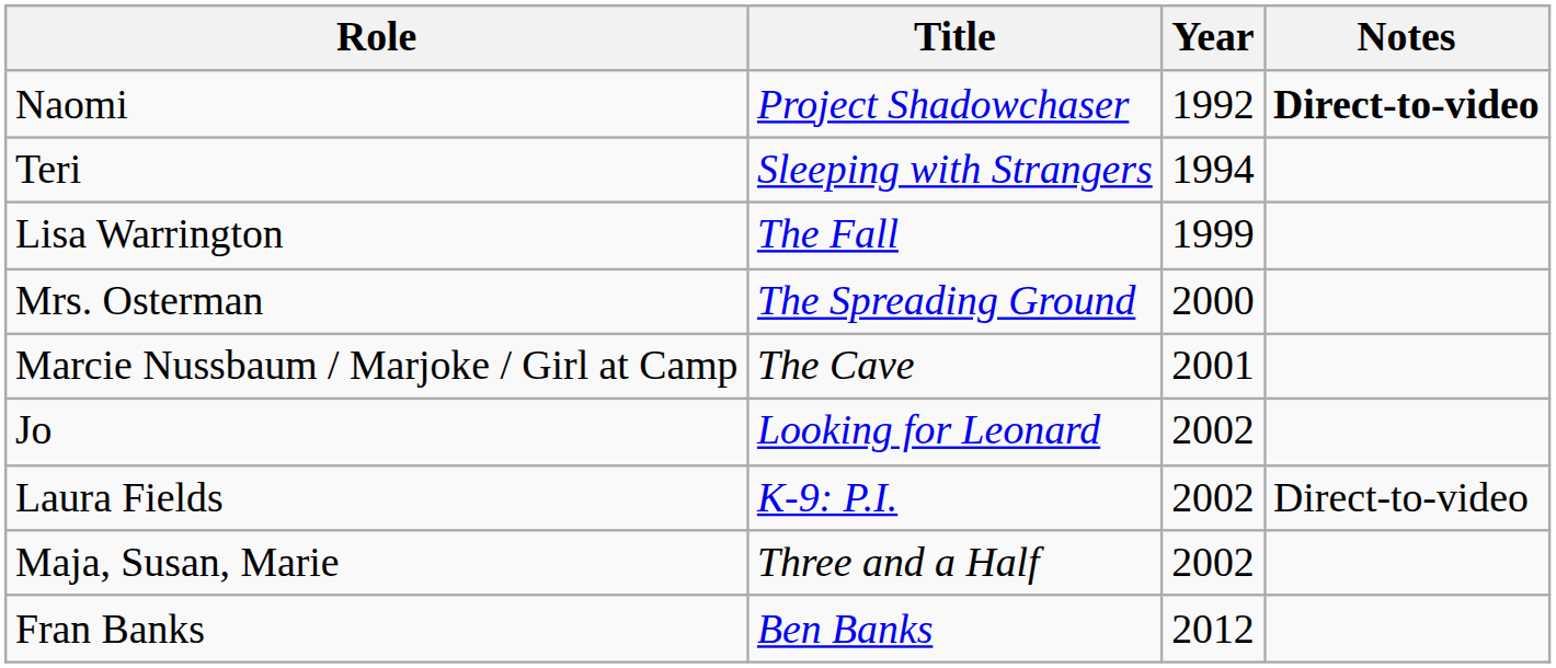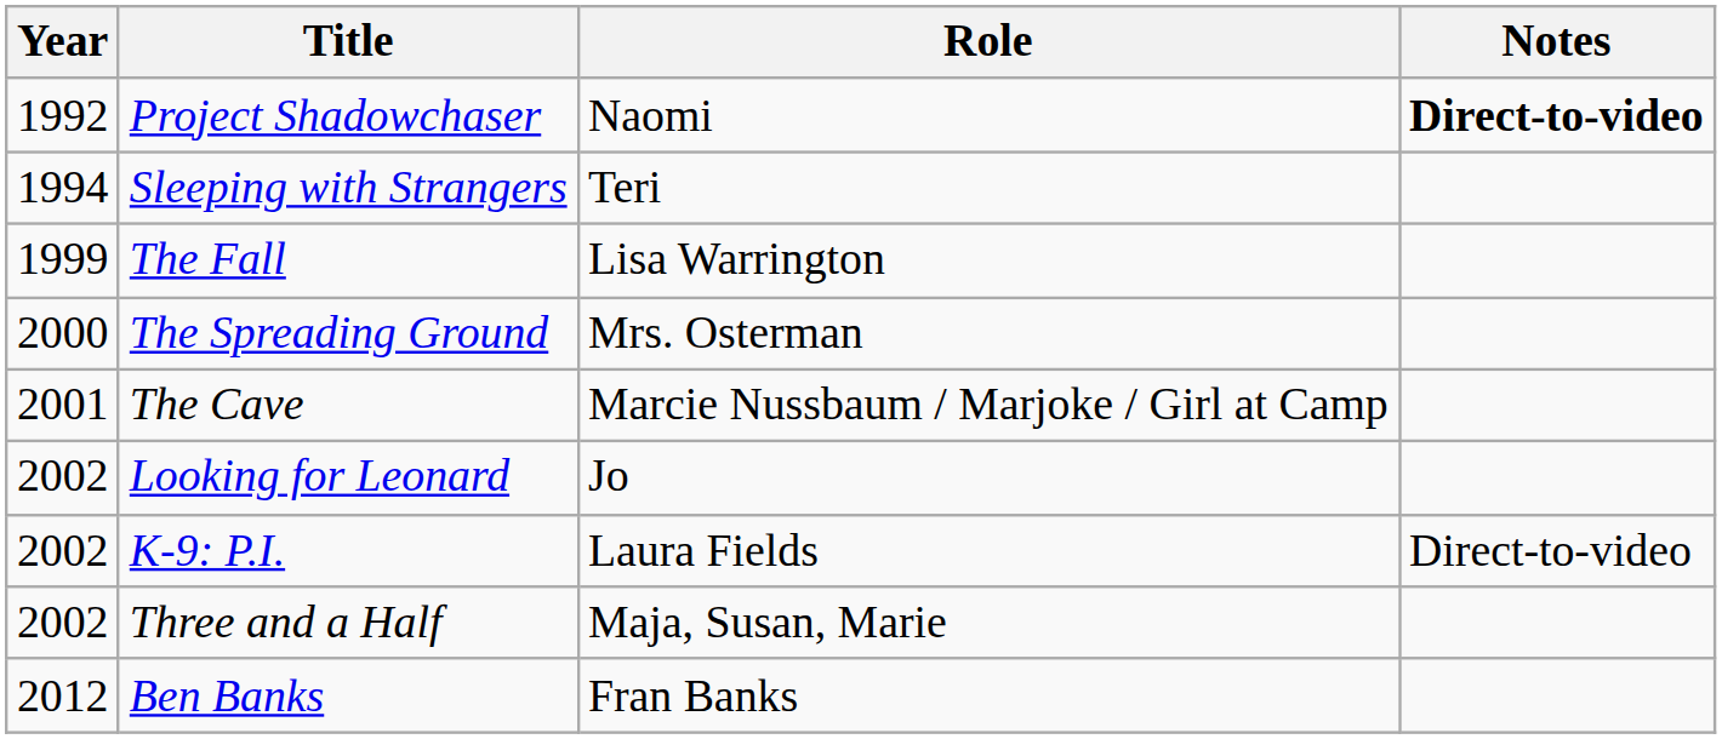columns swapped: Year <-> Role
